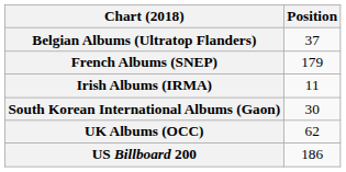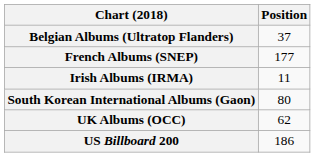French Albums (SNEP) | Position: 179 -> 177
South Korean International Albums (Gaon) | Position: 30 -> 80
